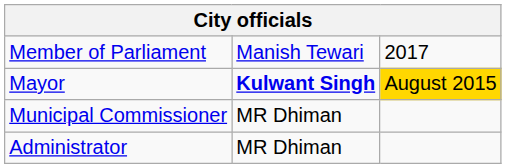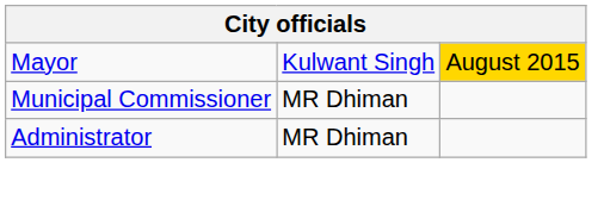- row: Member of Parliament | Manish Tewari | 2017
Mayor | column 2: bold -> normal
